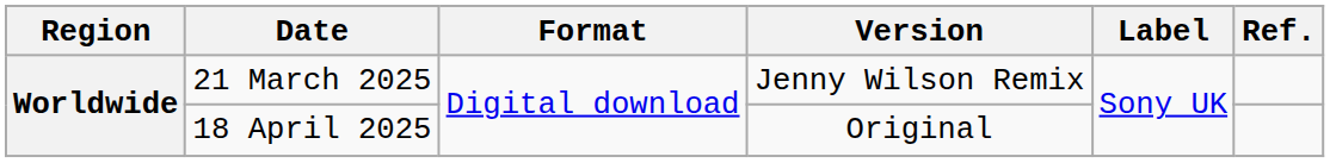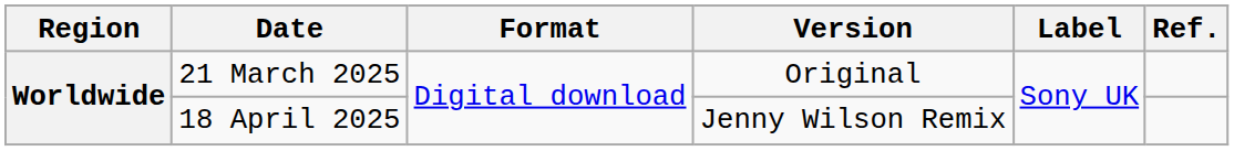21 March 2025 | Version: Jenny Wilson Remix -> Original
18 April 2025 | Version: Original -> Jenny Wilson Remix
